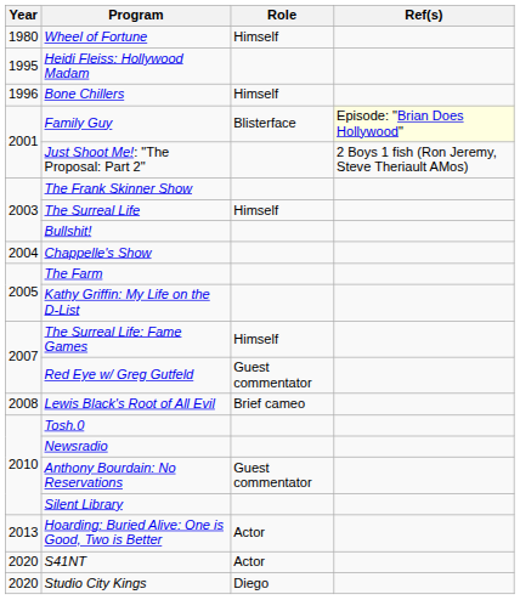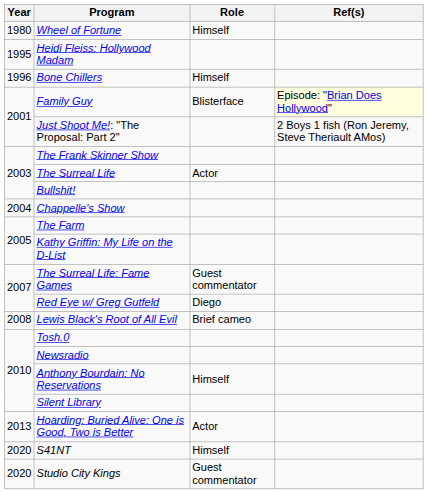The Surreal Life | Role: Himself -> Actor
The Surreal Life: Fame Games | Role: Himself -> Guest commentator
Red Eye w/ Greg Gutfeld | Role: Guest commentator -> Diego
Anthony Bourdain: No Reservations | Role: Guest commentator -> Himself
S41NT | Role: Actor -> Himself
Studio City Kings | Role: Diego -> Guest commentator
